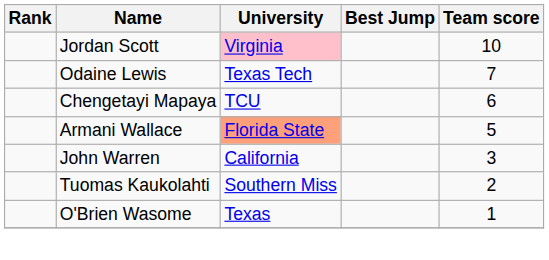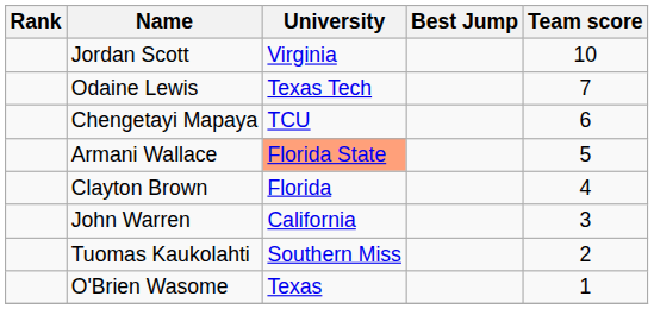Jordan Scott | University: pink background -> no background
+ row: Clayton Brown | Florida | 4
